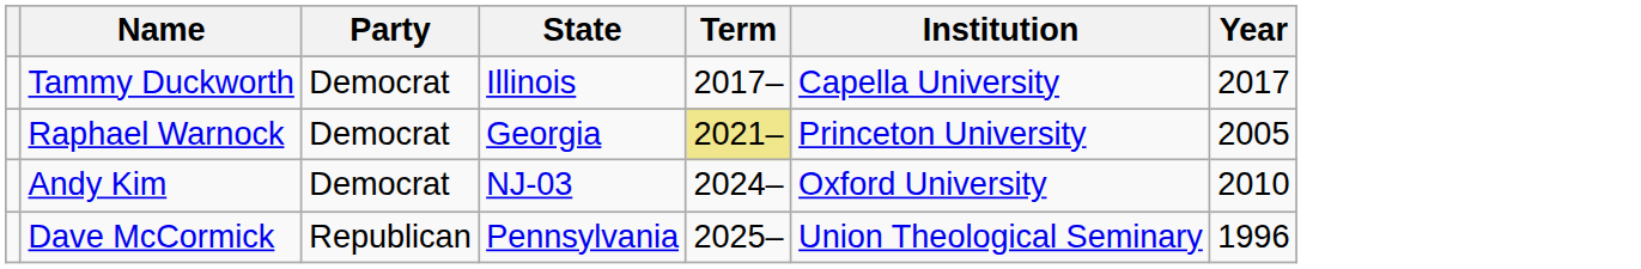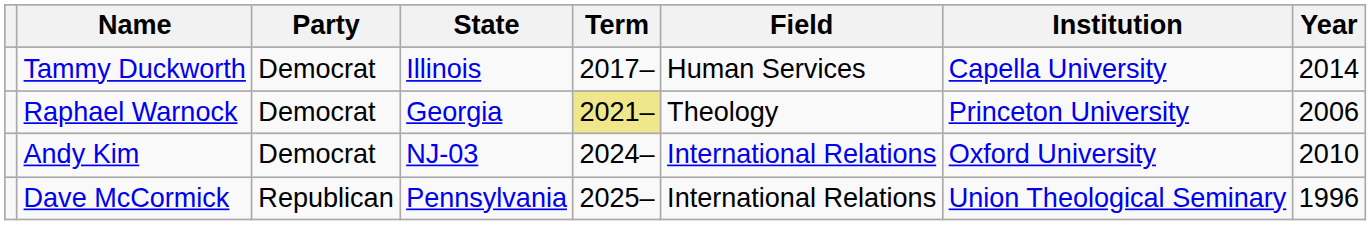+ column: Field | Human Services | Theology | International Relations | International Relations
Tammy Duckworth | Year: 2017 -> 2014
Raphael Warnock | Year: 2005 -> 2006
